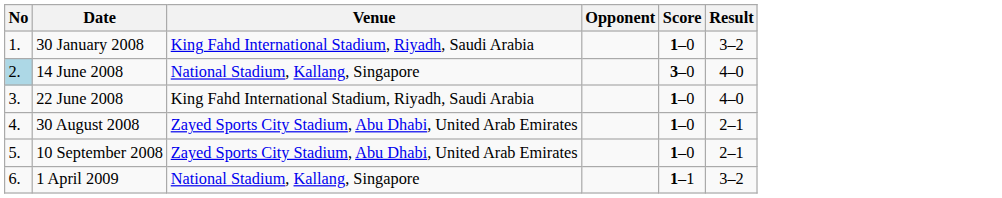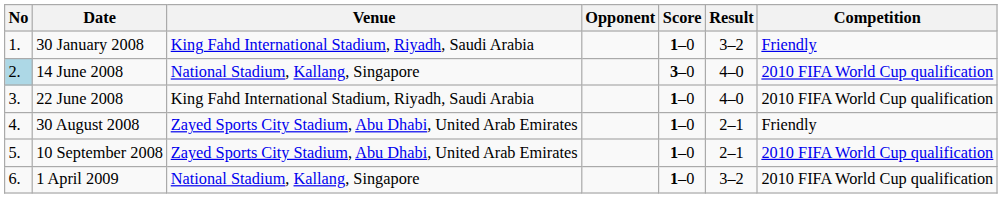+ column: Competition | Friendly | 2010 FIFA World Cup qualification | 2010 FIFA World Cup qualification | Friendly | 2010 FIFA World Cup qualification | 2010 FIFA World Cup qualification
1 April 2009 | Score: 1–1 -> 1–0
